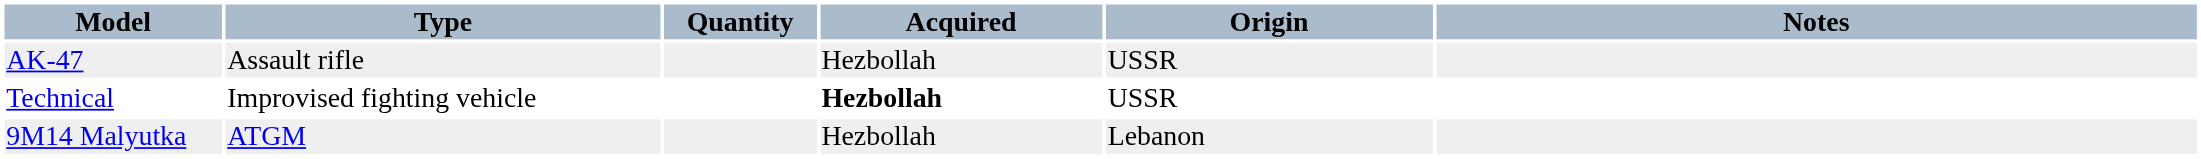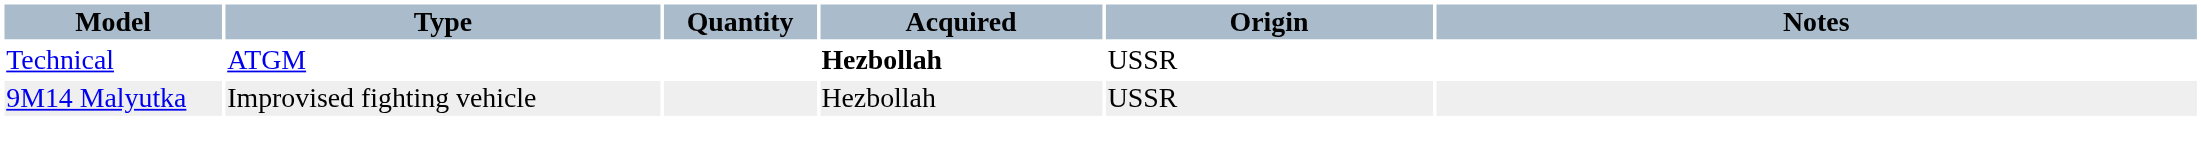- row: AK-47 | Assault rifle | Hezbollah | USSR
Technical | Type: Improvised fighting vehicle -> ATGM
9M14 Malyutka | Type: ATGM -> Improvised fighting vehicle
9M14 Malyutka | Origin: Lebanon -> USSR
